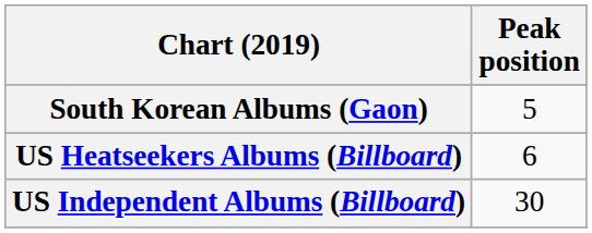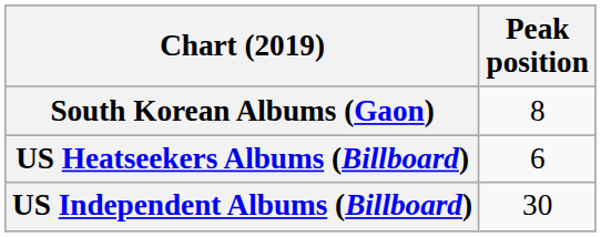South Korean Albums (Gaon) | Peak position: 5 -> 8
